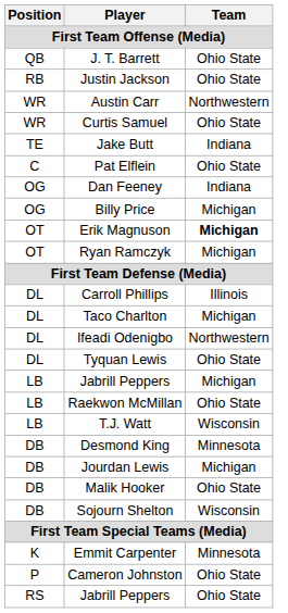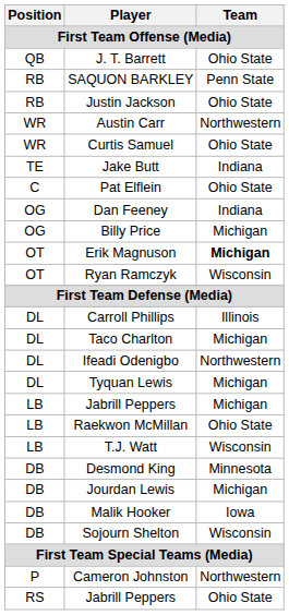+ row: RB | SAQUON BARKLEY | Penn State
Ryan Ramczyk | Team: Michigan -> Wisconsin
Tyquan Lewis | Team: Ohio State -> Michigan
Malik Hooker | Team: Ohio State -> Iowa
- row: K | Emmit Carpenter | Minnesota
Cameron Johnston | Team: Ohio State -> Northwestern
